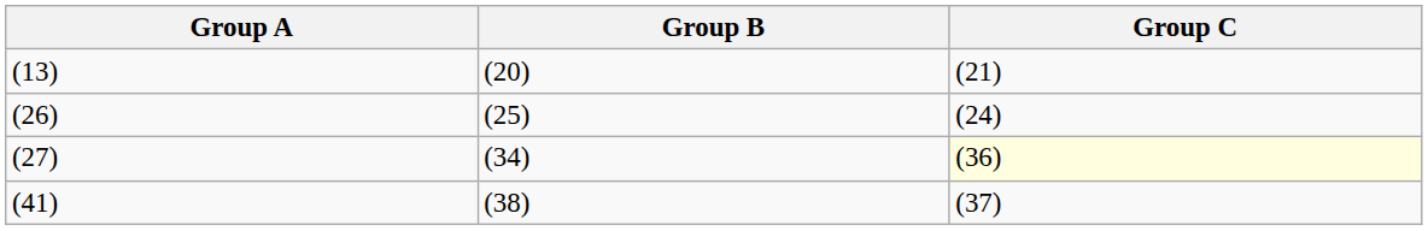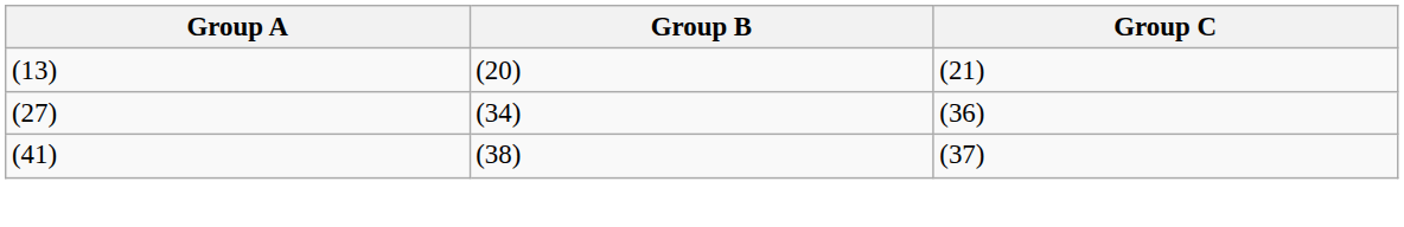- row: (26) | (25) | (24)
(27) | Group C: lightyellow background -> no background
